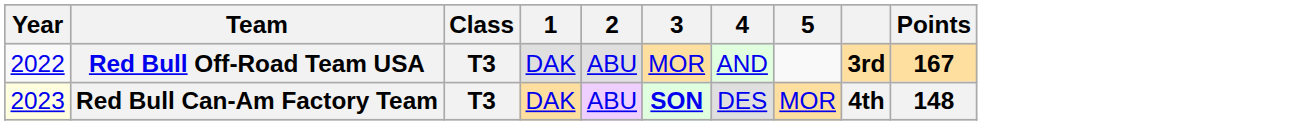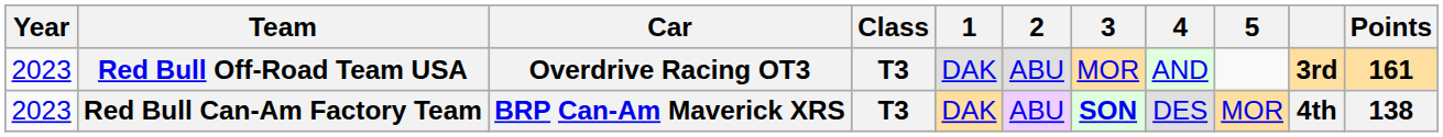+ column: Car | Overdrive Racing OT3 | BRP Can-Am Maverick XRS
Red Bull Off-Road Team USA | Year: 2022 -> 2023
Red Bull Off-Road Team USA | Points: 167 -> 161
Red Bull Can-Am Factory Team | Year: lightyellow background -> no background
Red Bull Can-Am Factory Team | Points: 148 -> 138
